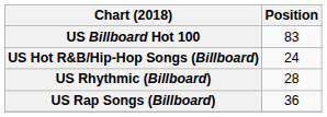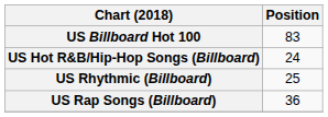US Rhythmic (Billboard) | Position: 28 -> 25
